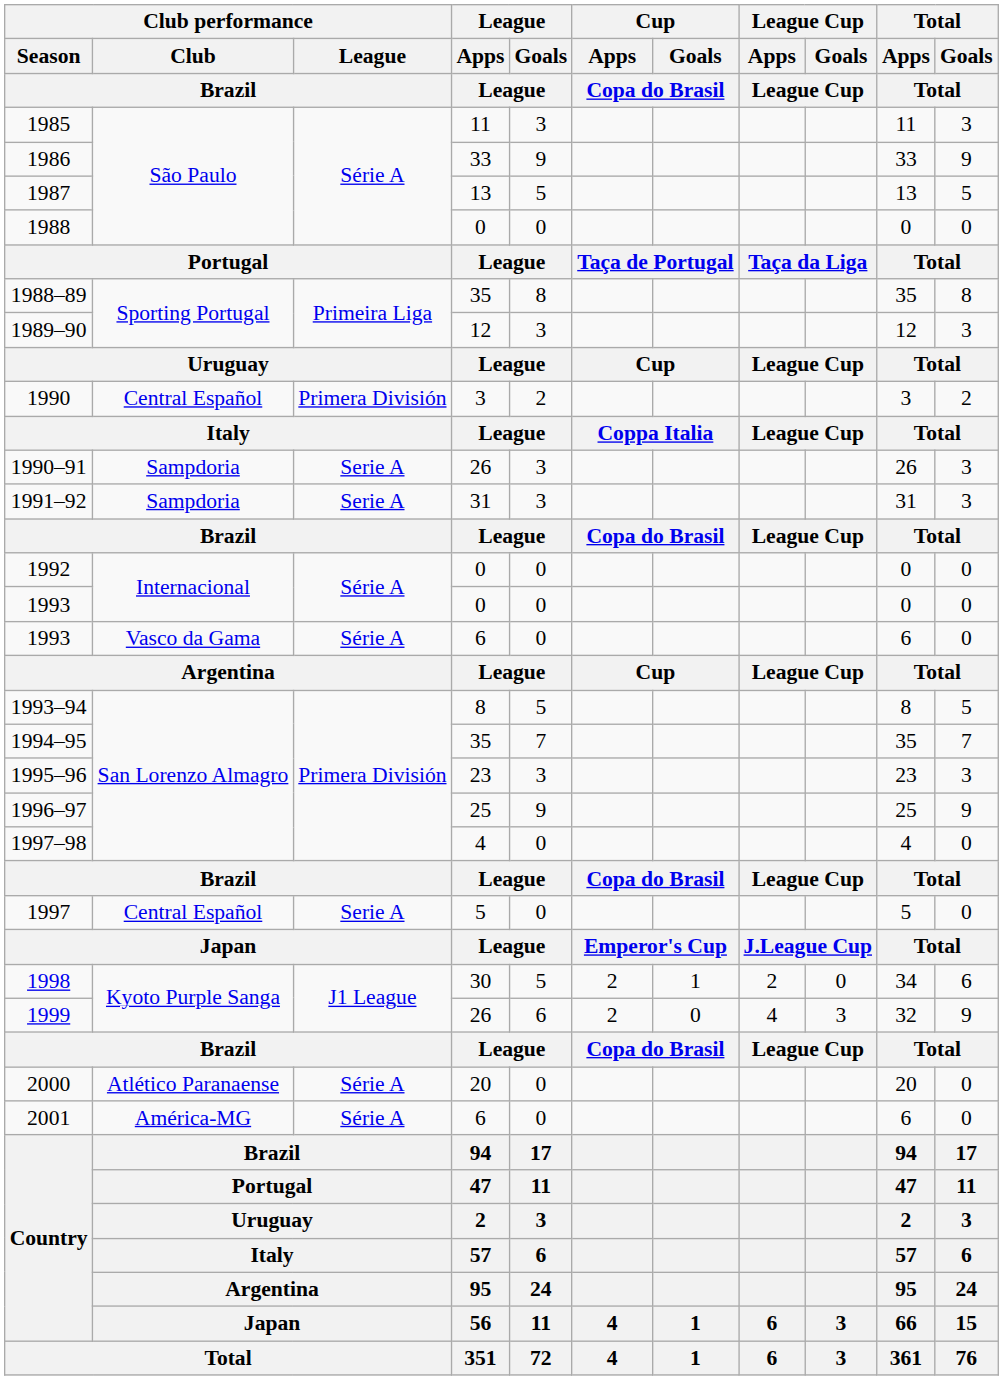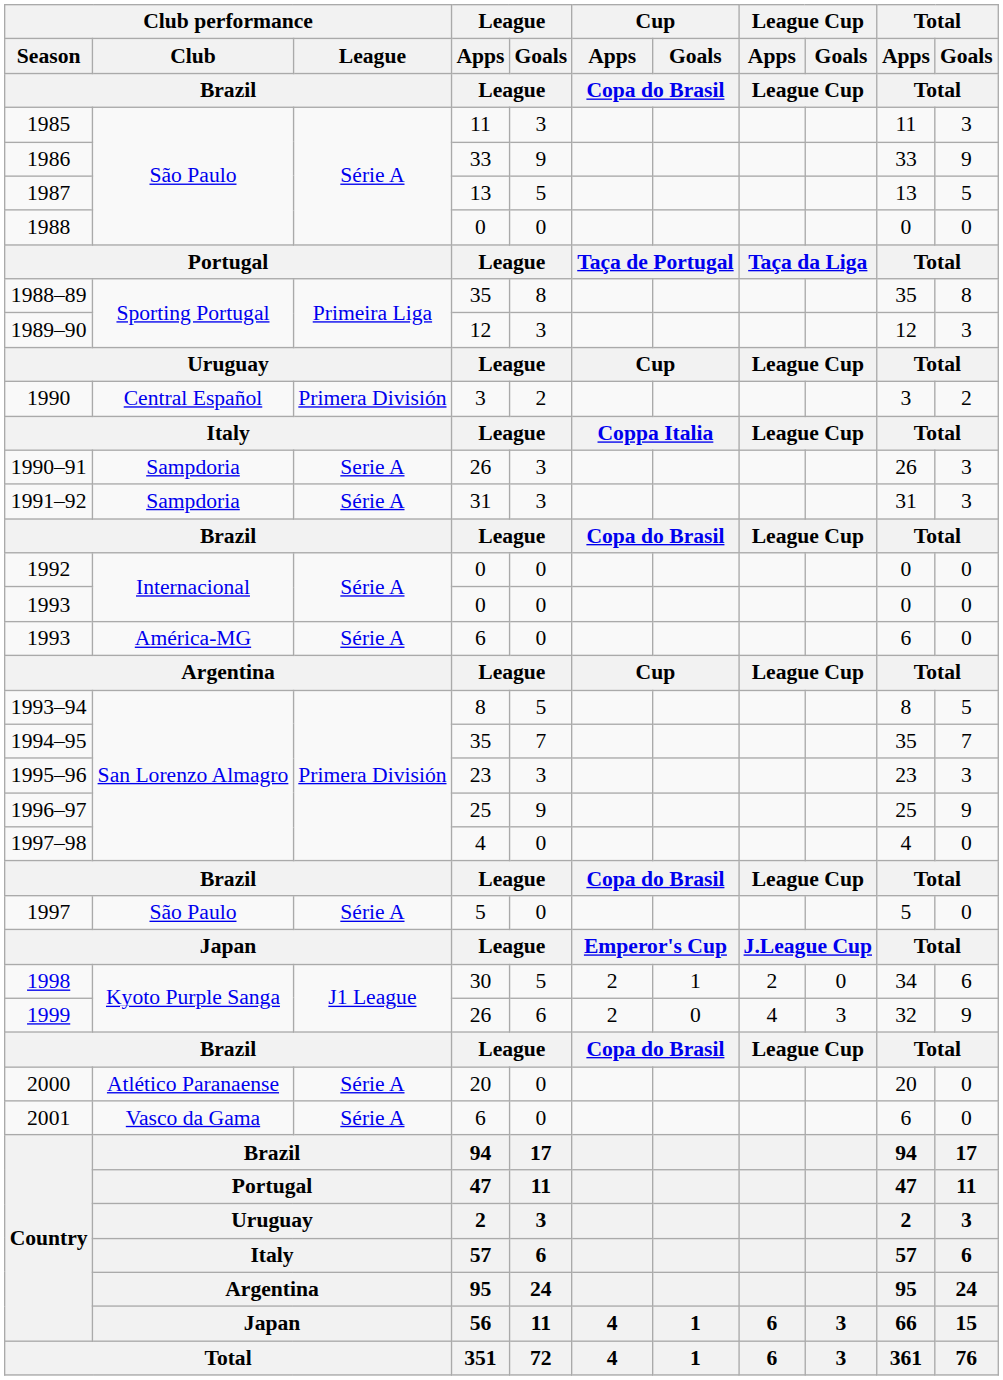1991–92 | Club performance / League / Brazil: Serie A -> Série A
1993 / 6 | Club performance / Club / Brazil: Vasco da Gama -> América-MG
1997 | Club performance / Club / Brazil: Central Español -> São Paulo
1997 | Club performance / League / Brazil: Serie A -> Série A
2001 | Club performance / Club / Brazil: América-MG -> Vasco da Gama
